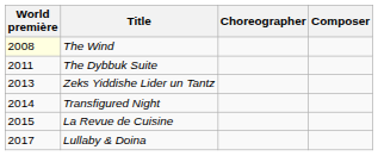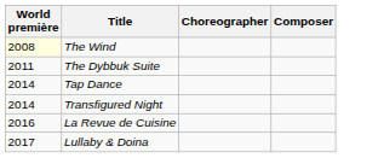- row: 2013 | Zeks Yiddishe Lider un Tantz
+ row: 2014 | Tap Dance
La Revue de Cuisine | World première: 2015 -> 2016
